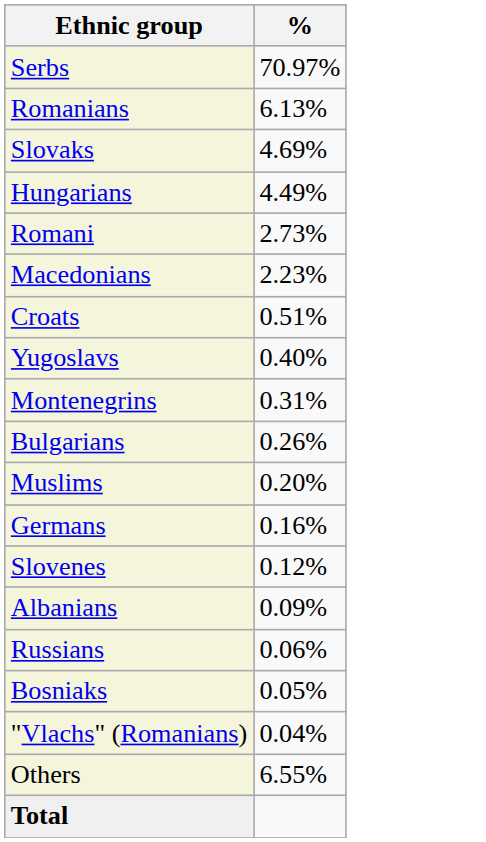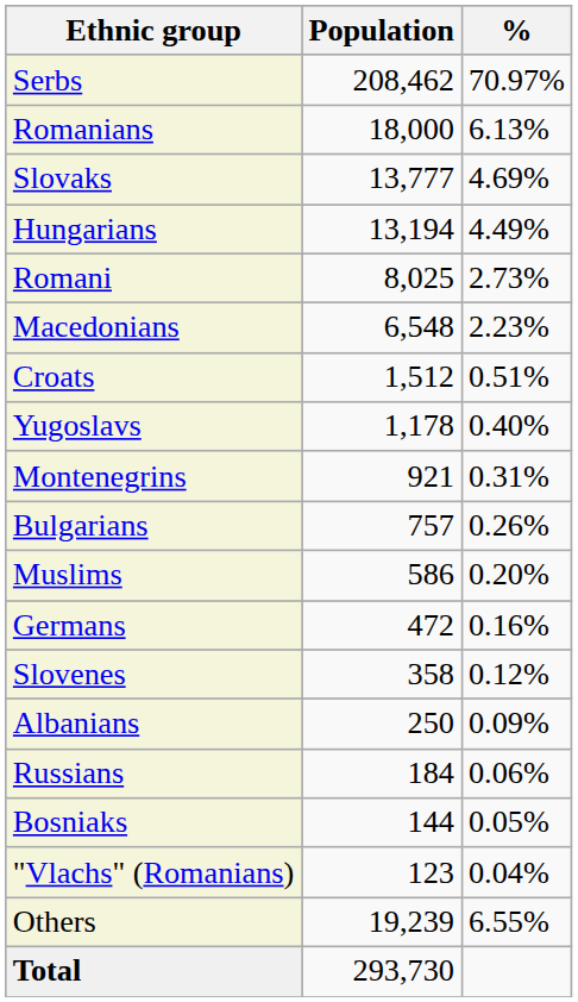+ column: Population | 208,462 | 18,000 | 13,777 | 13,194 | 8,025 | 6,548 | 1,512 | 1,178 | 921 | 757 | 586 | 472 | 358 | 250 | 184 | 144 | 123 | 19,239 | 293,730
